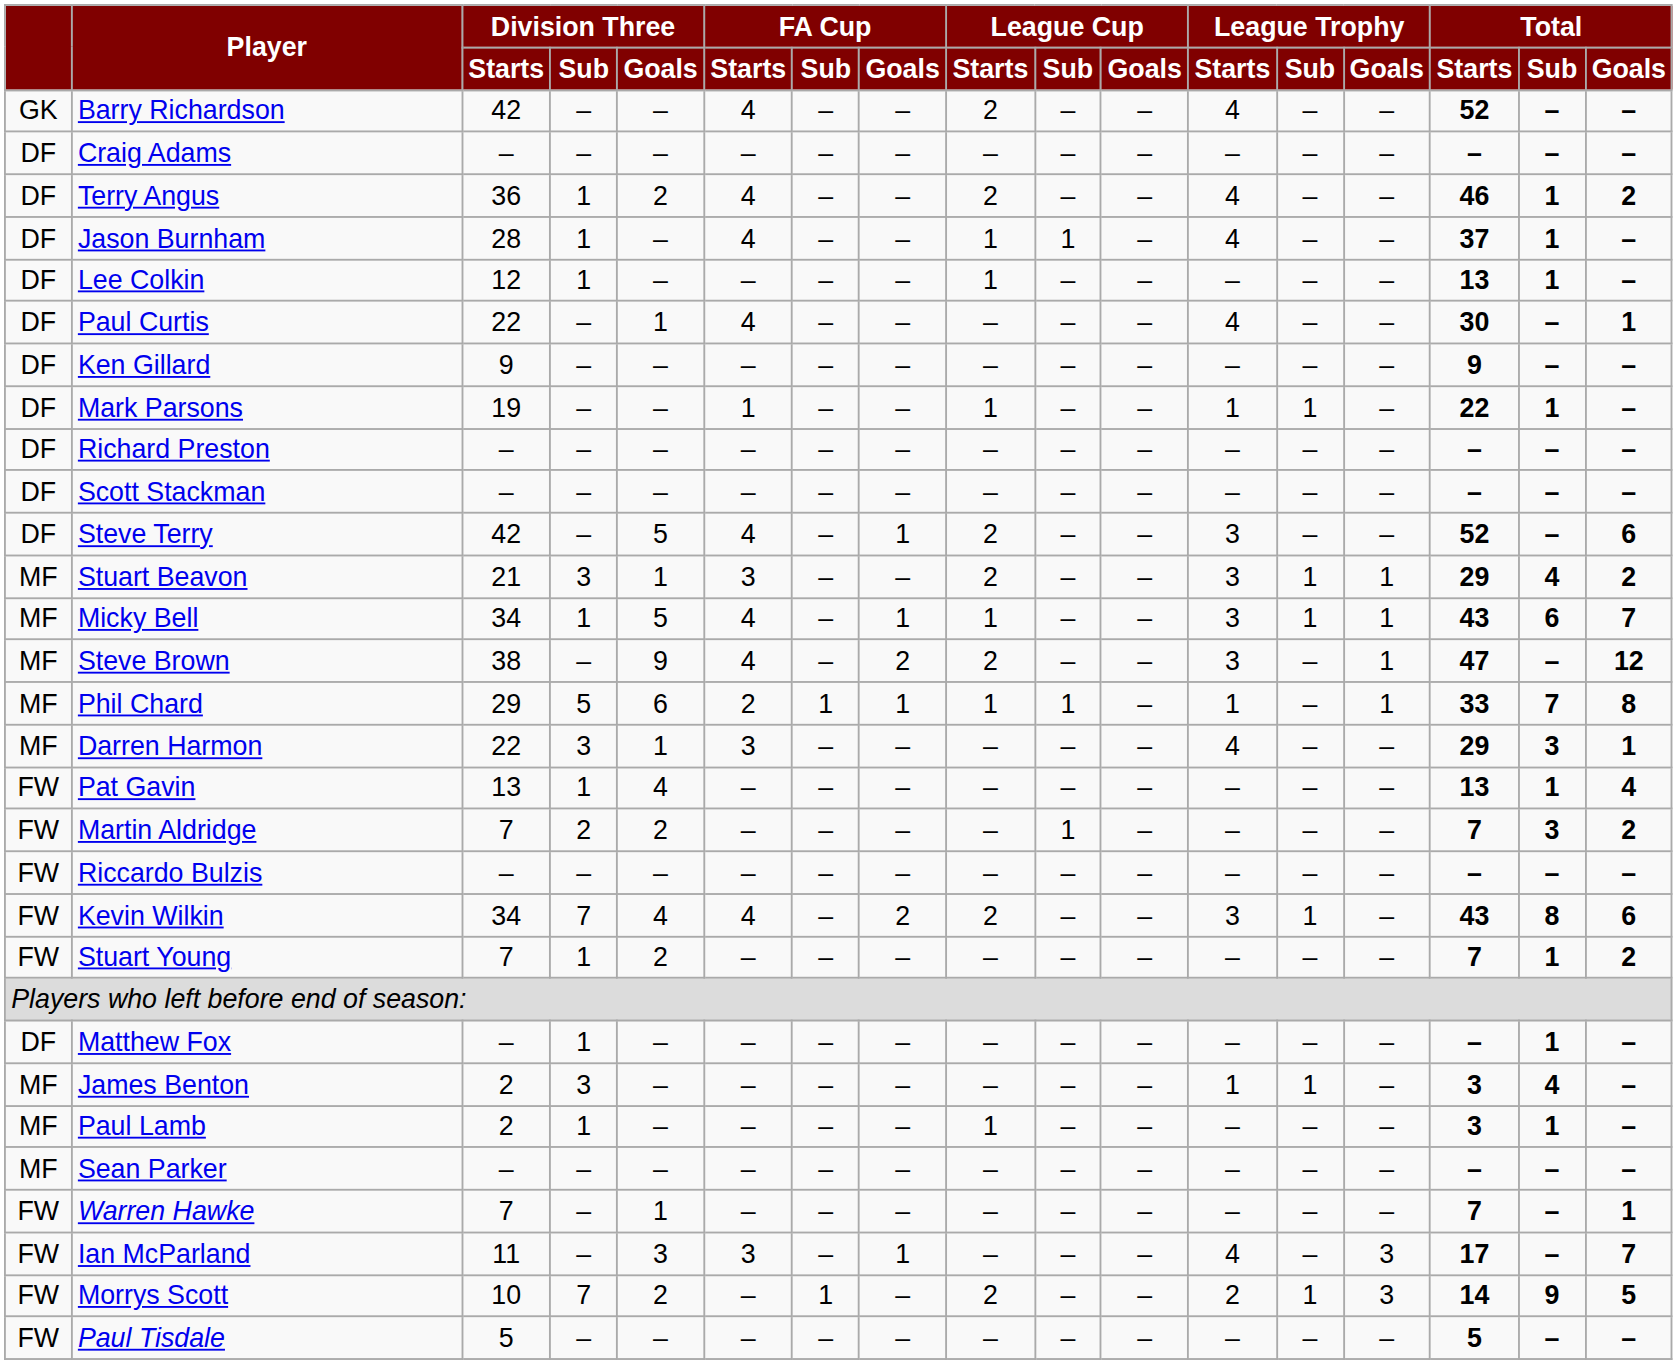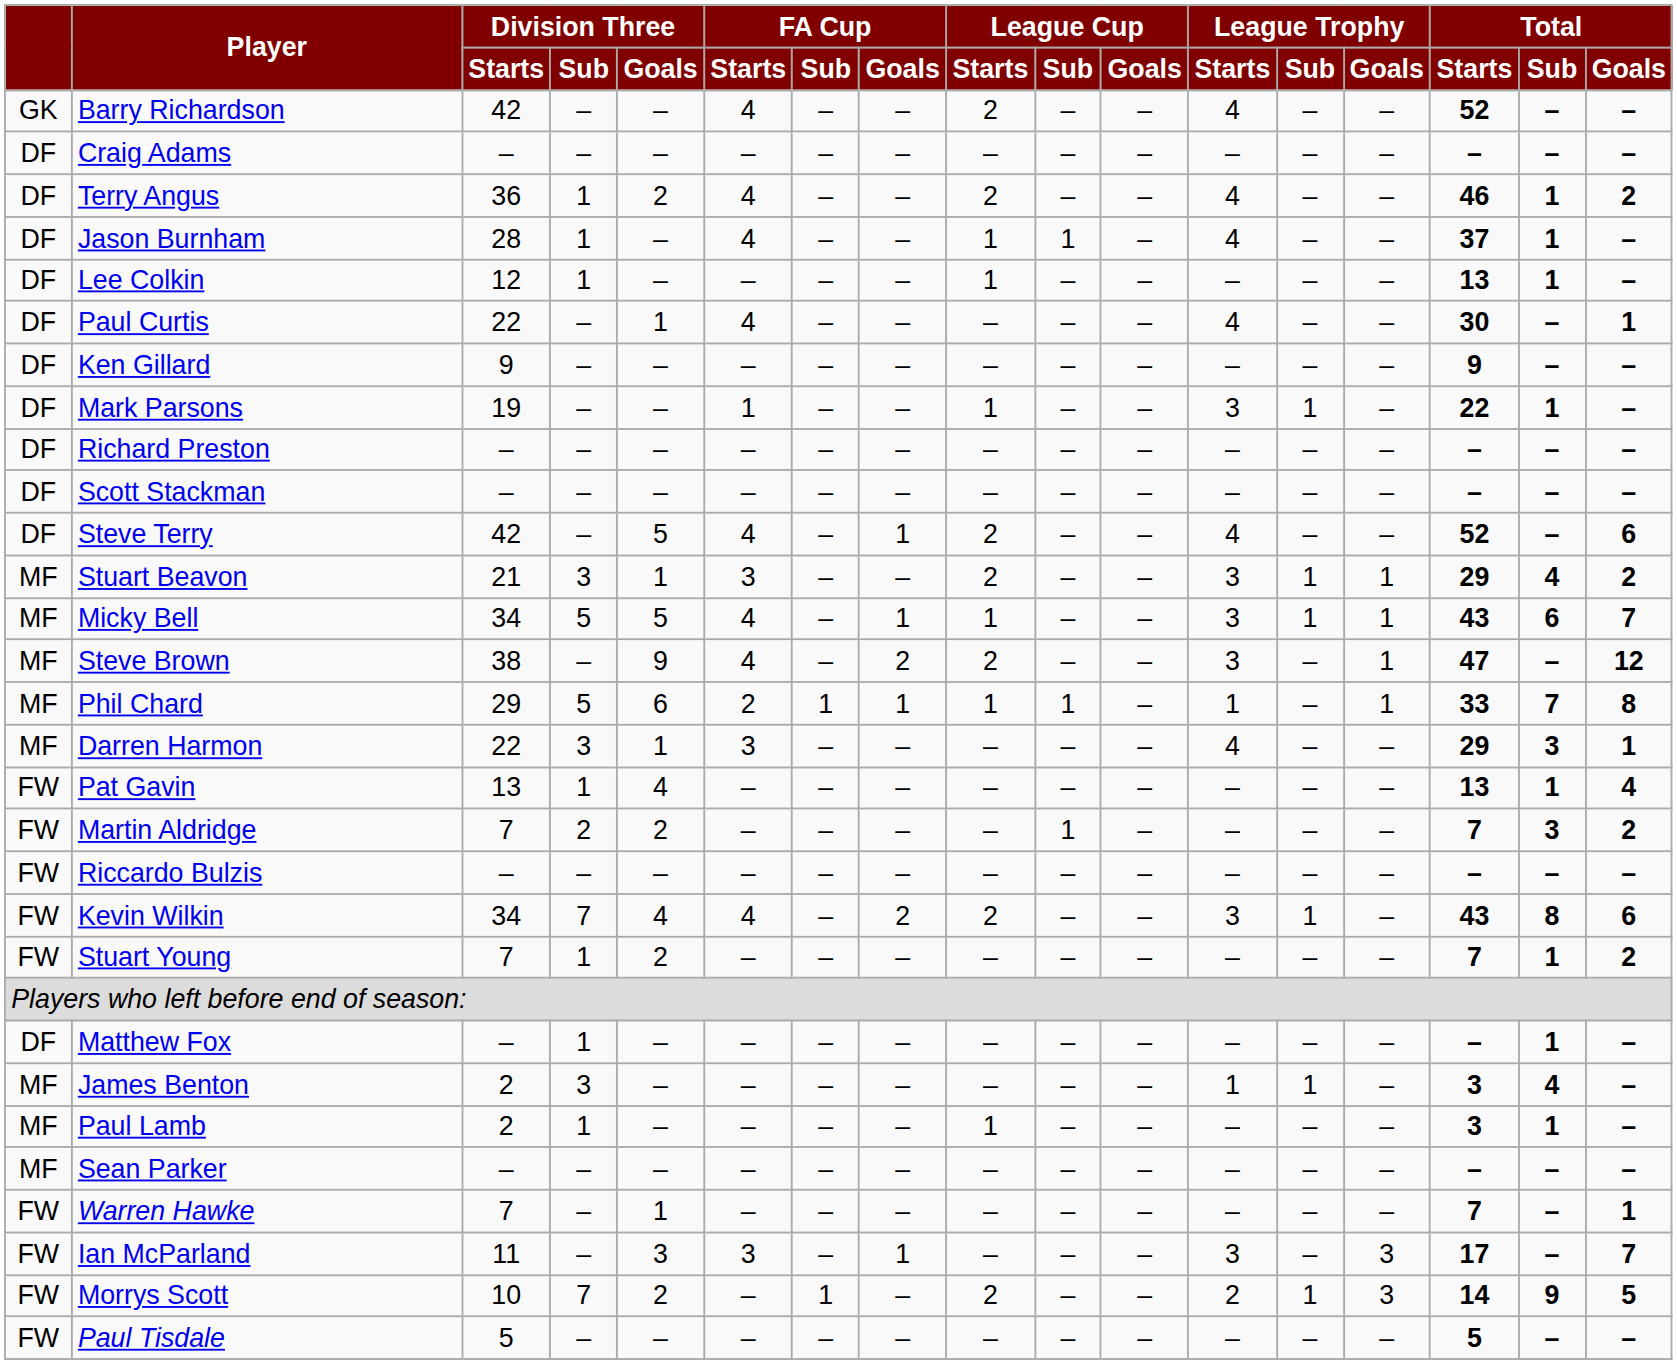Mark Parsons | League Trophy / Starts: 1 -> 3
Steve Terry | League Trophy / Starts: 3 -> 4
Micky Bell | Division Three / Sub: 1 -> 5
Ian McParland | League Trophy / Starts: 4 -> 3
